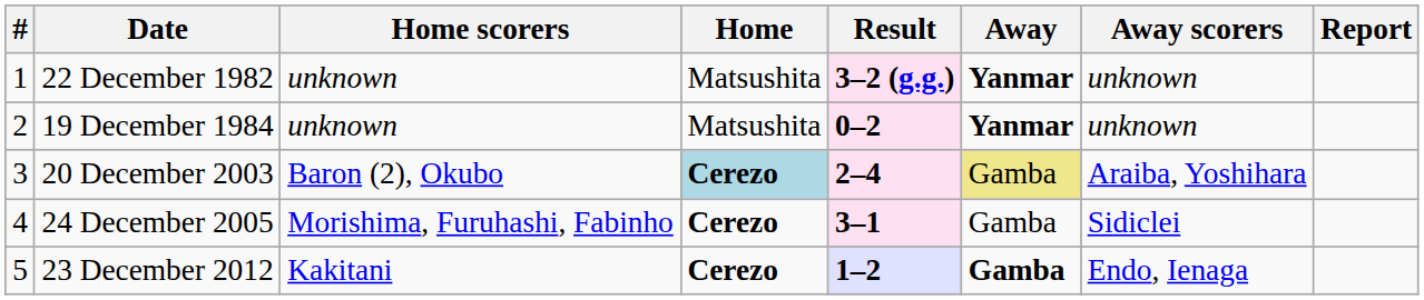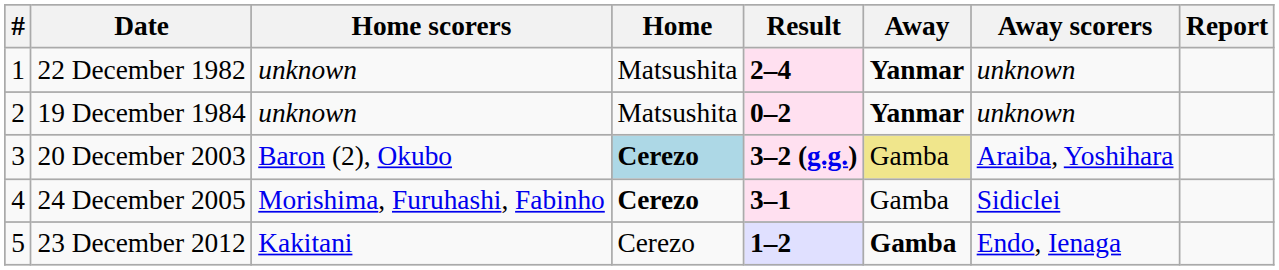22 December 1982 | Result: 3–2 (g.g.) -> 2–4
20 December 2003 | Result: 2–4 -> 3–2 (g.g.)
23 December 2012 | Home: bold -> normal
